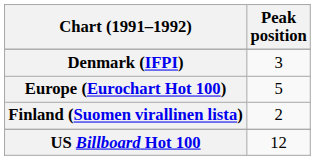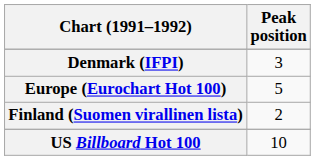US Billboard Hot 100 | Peak position: 12 -> 10
